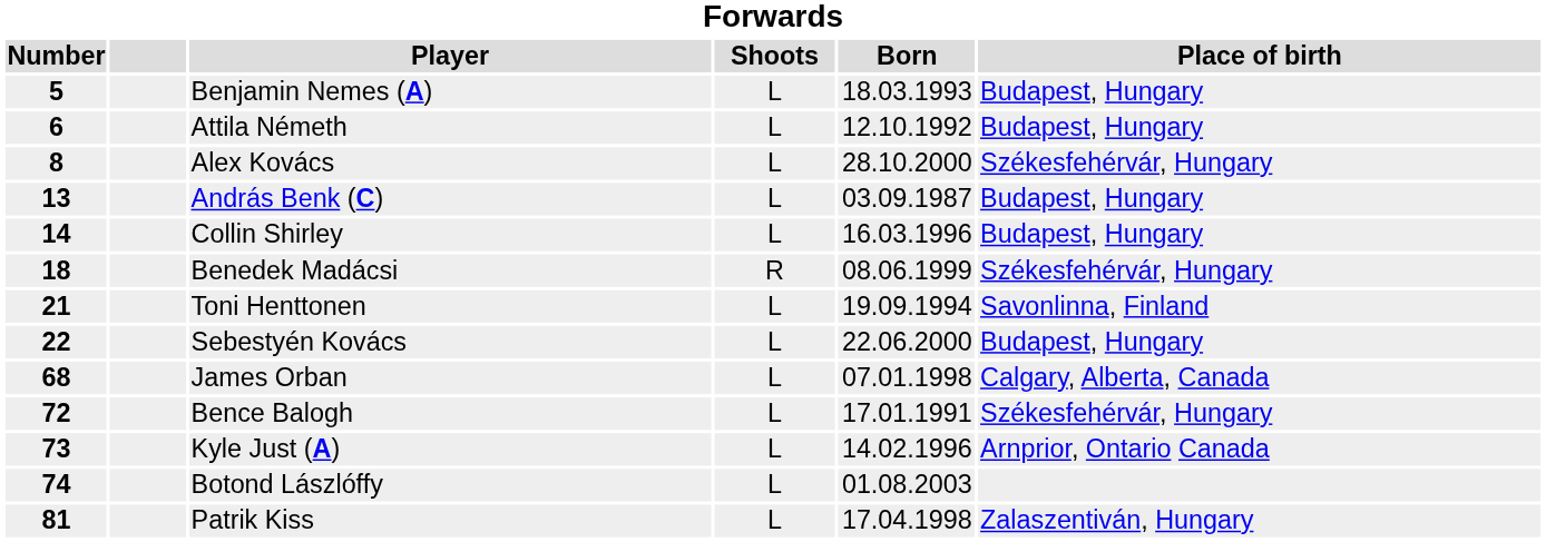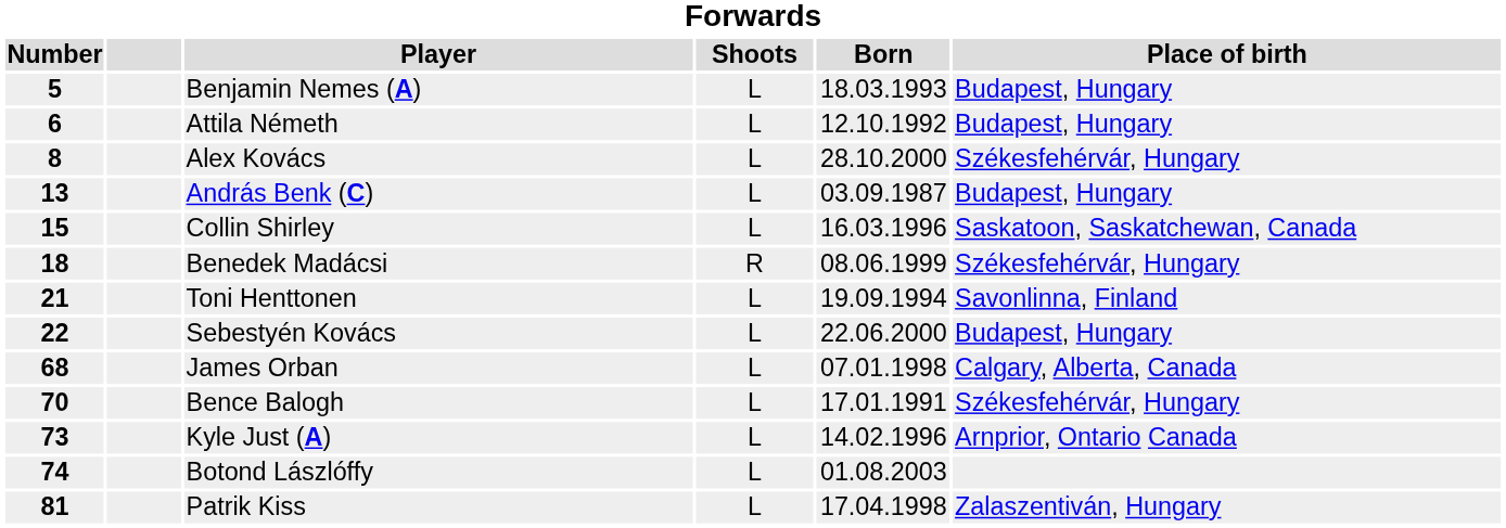Collin Shirley | Number: 14 -> 15
Collin Shirley | Place of birth: Budapest, Hungary -> Saskatoon, Saskatchewan, Canada
Bence Balogh | Number: 72 -> 70
